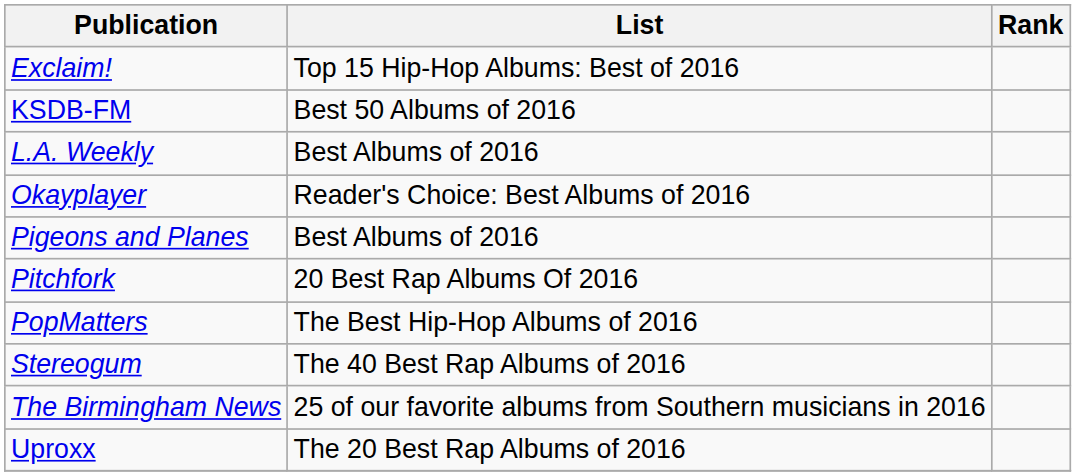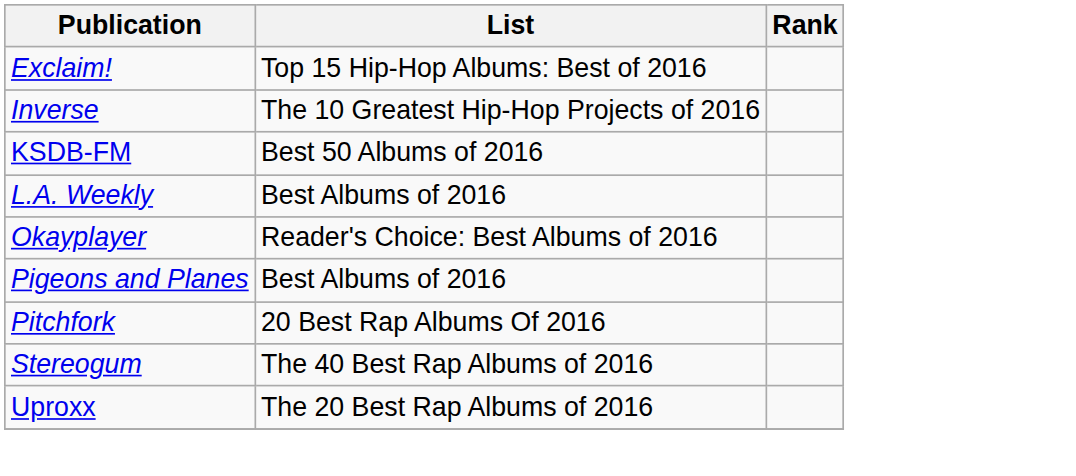+ row: Inverse | The 10 Greatest Hip-Hop Projects of 2016
- row: PopMatters | The Best Hip-Hop Albums of 2016
- row: The Birmingham News | 25 of our favorite albums from Southern musicians in 2016
